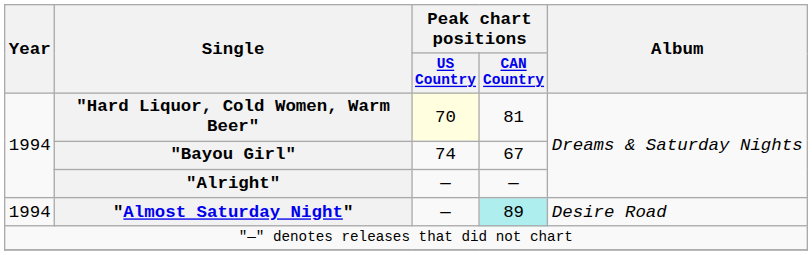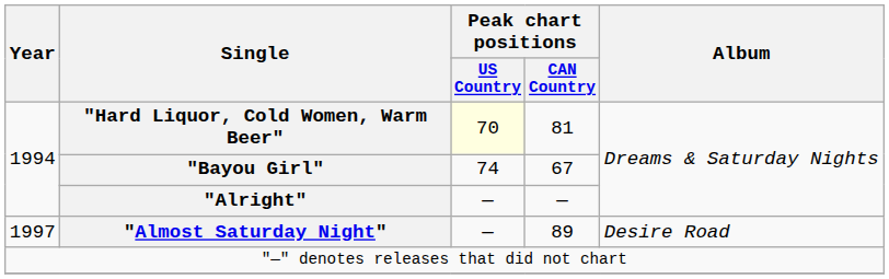"Almost Saturday Night" | Year: 1994 -> 1997
"Almost Saturday Night" | Peak chart positions / CAN Country: paleturquoise background -> no background
